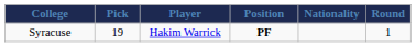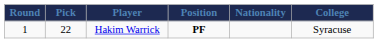columns swapped: Round <-> College
Hakim Warrick | Pick: 19 -> 22
